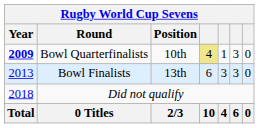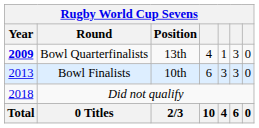Bowl Quarterfinalists | Position: 10th -> 13th
Bowl Quarterfinalists | column 4: khaki background -> no background
Bowl Finalists | Position: 13th -> 10th
